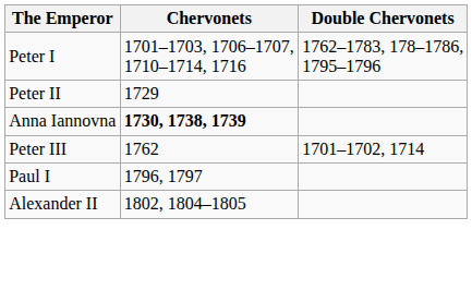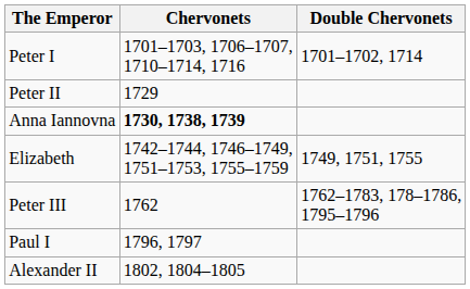Peter I | Double Chervonets: 1762–1783, 178–1786, 1795–1796 -> 1701–1702, 1714
+ row: Elizabeth | 1742–1744, 1746–1749, 1751–1753, 1755–1759 | 1749, 1751, 1755
Peter III | Double Chervonets: 1701–1702, 1714 -> 1762–1783, 178–1786, 1795–1796
